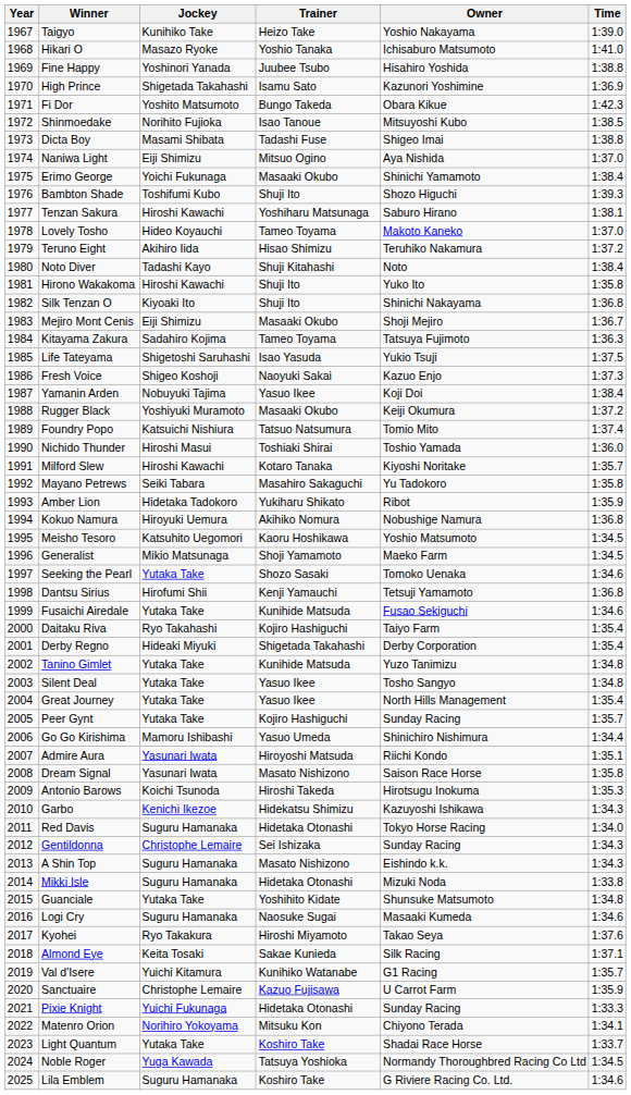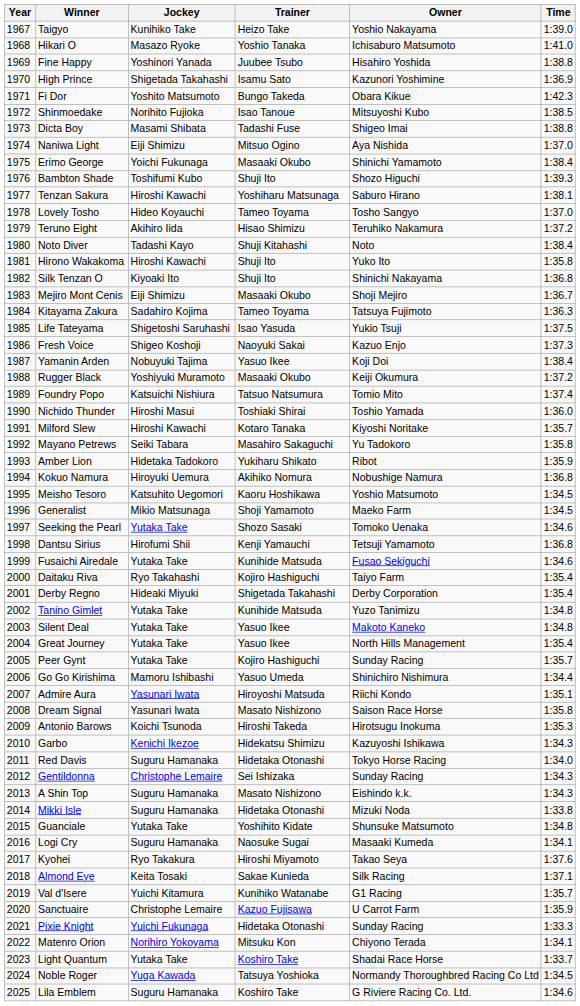Lovely Tosho | Owner: Makoto Kaneko -> Tosho Sangyo
Silent Deal | Owner: Tosho Sangyo -> Makoto Kaneko
Logi Cry | Time: 1:34.6 -> 1:34.1
